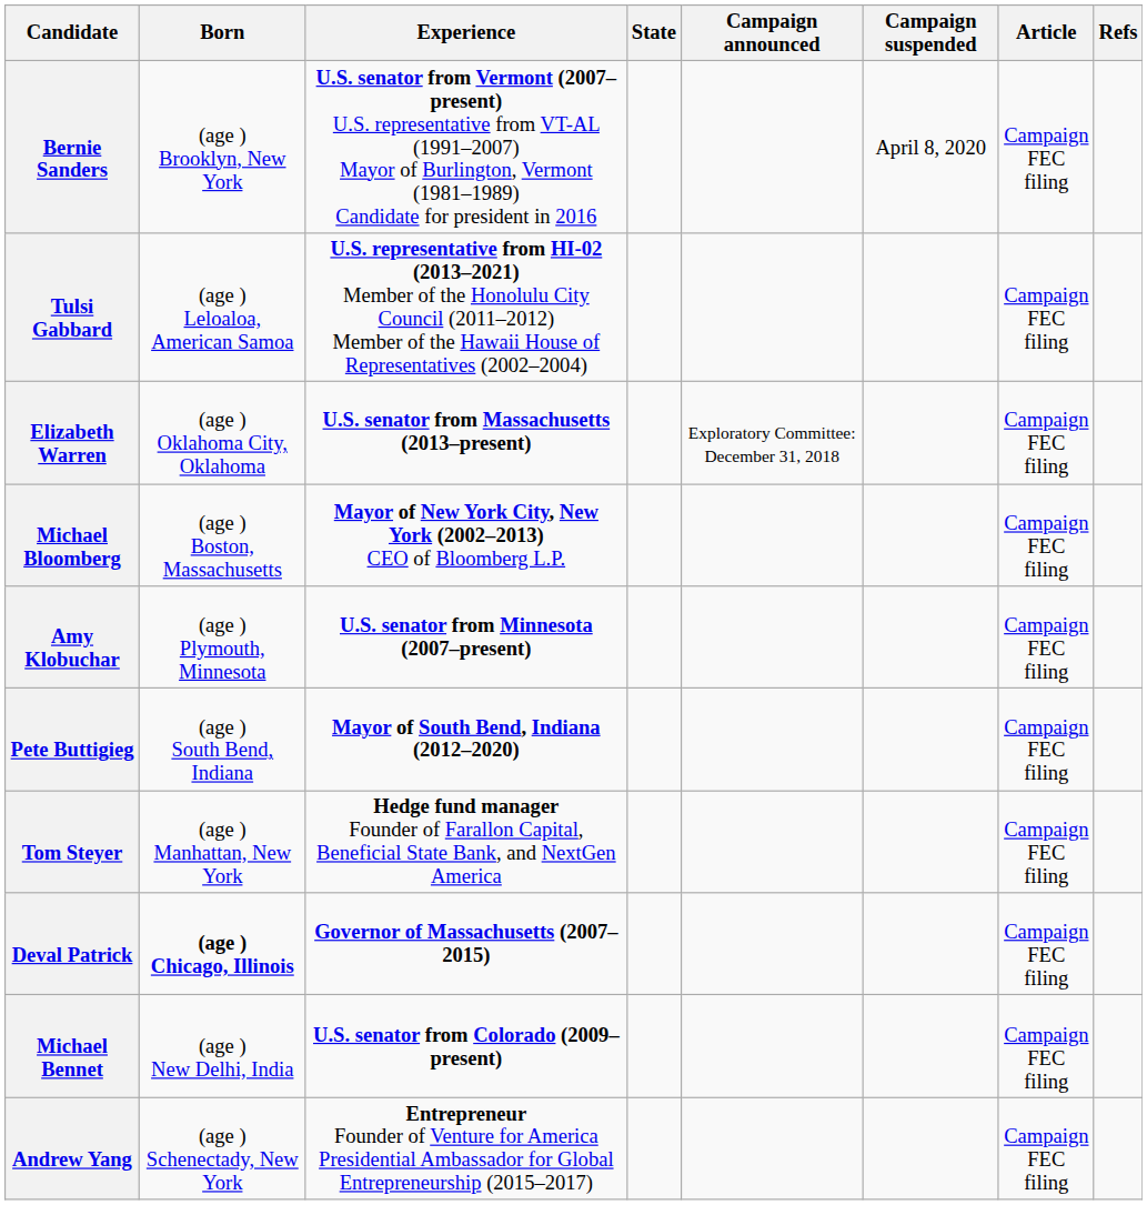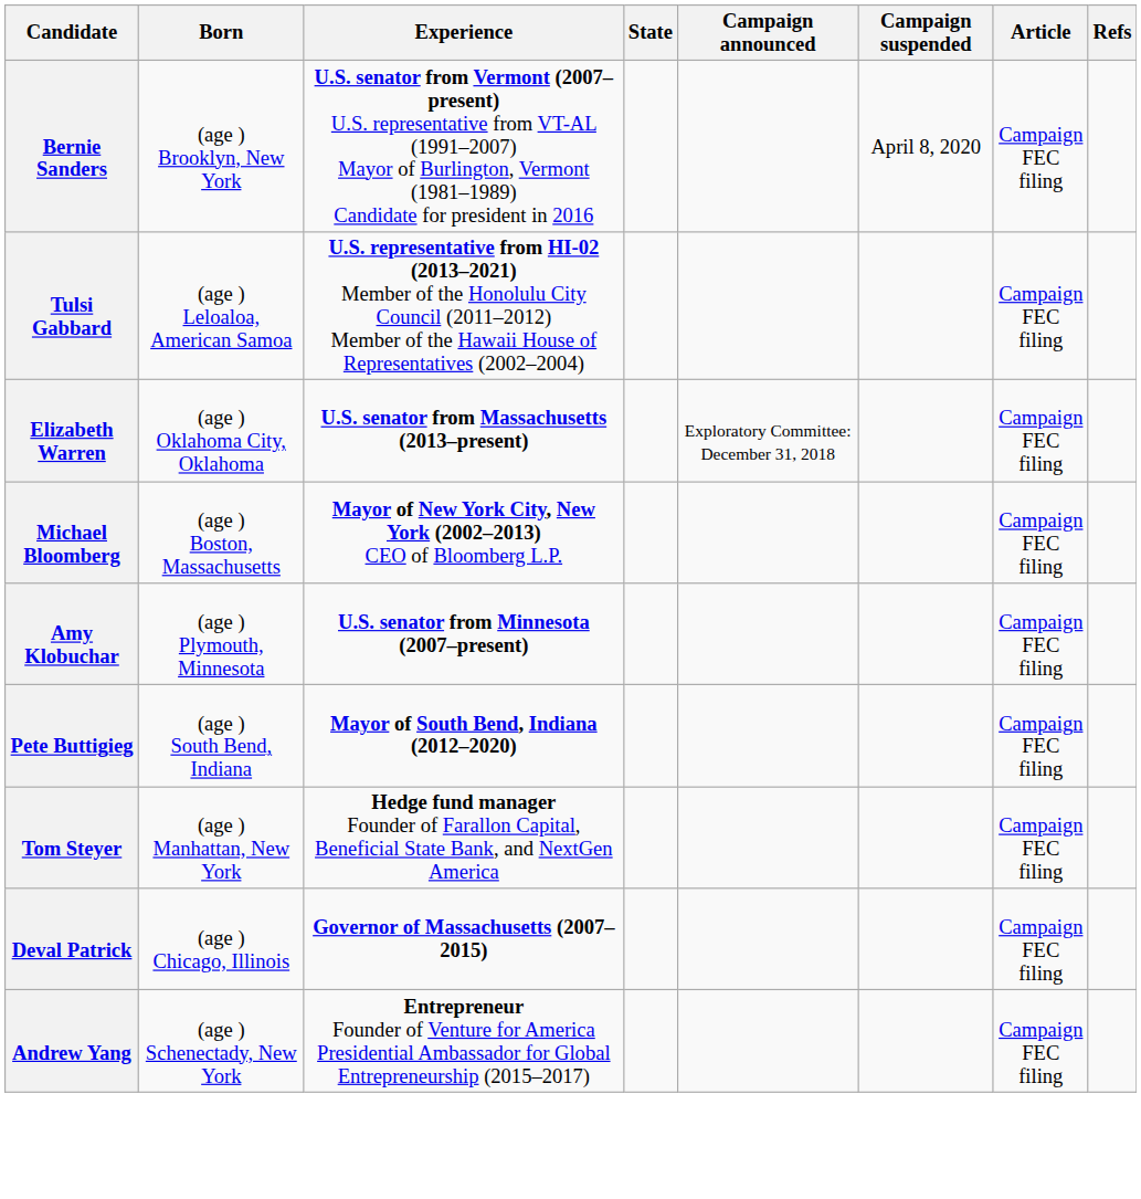Deval Patrick | Born: bold -> normal
- row: Michael Bennet | (age ) New Delhi, India | U.S. senator from Colorado (2009–present) | Campaign FEC filing
